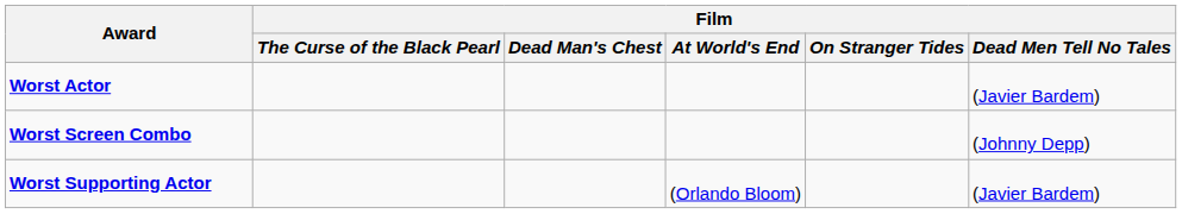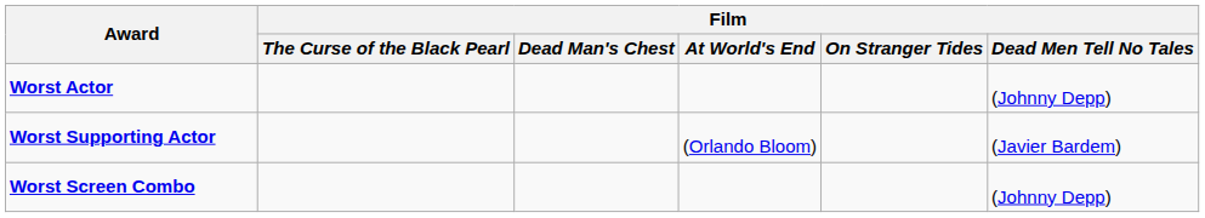Worst Actor | Film / Dead Men Tell No Tales: (Javier Bardem) -> (Johnny Depp)
rows swapped: Worst Supporting Actor <-> Worst Screen Combo
